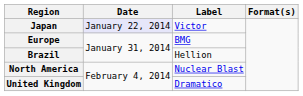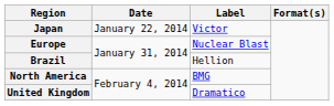Japan | Date: lavender background -> no background
Europe | Label: BMG -> Nuclear Blast
North America | Label: Nuclear Blast -> BMG
